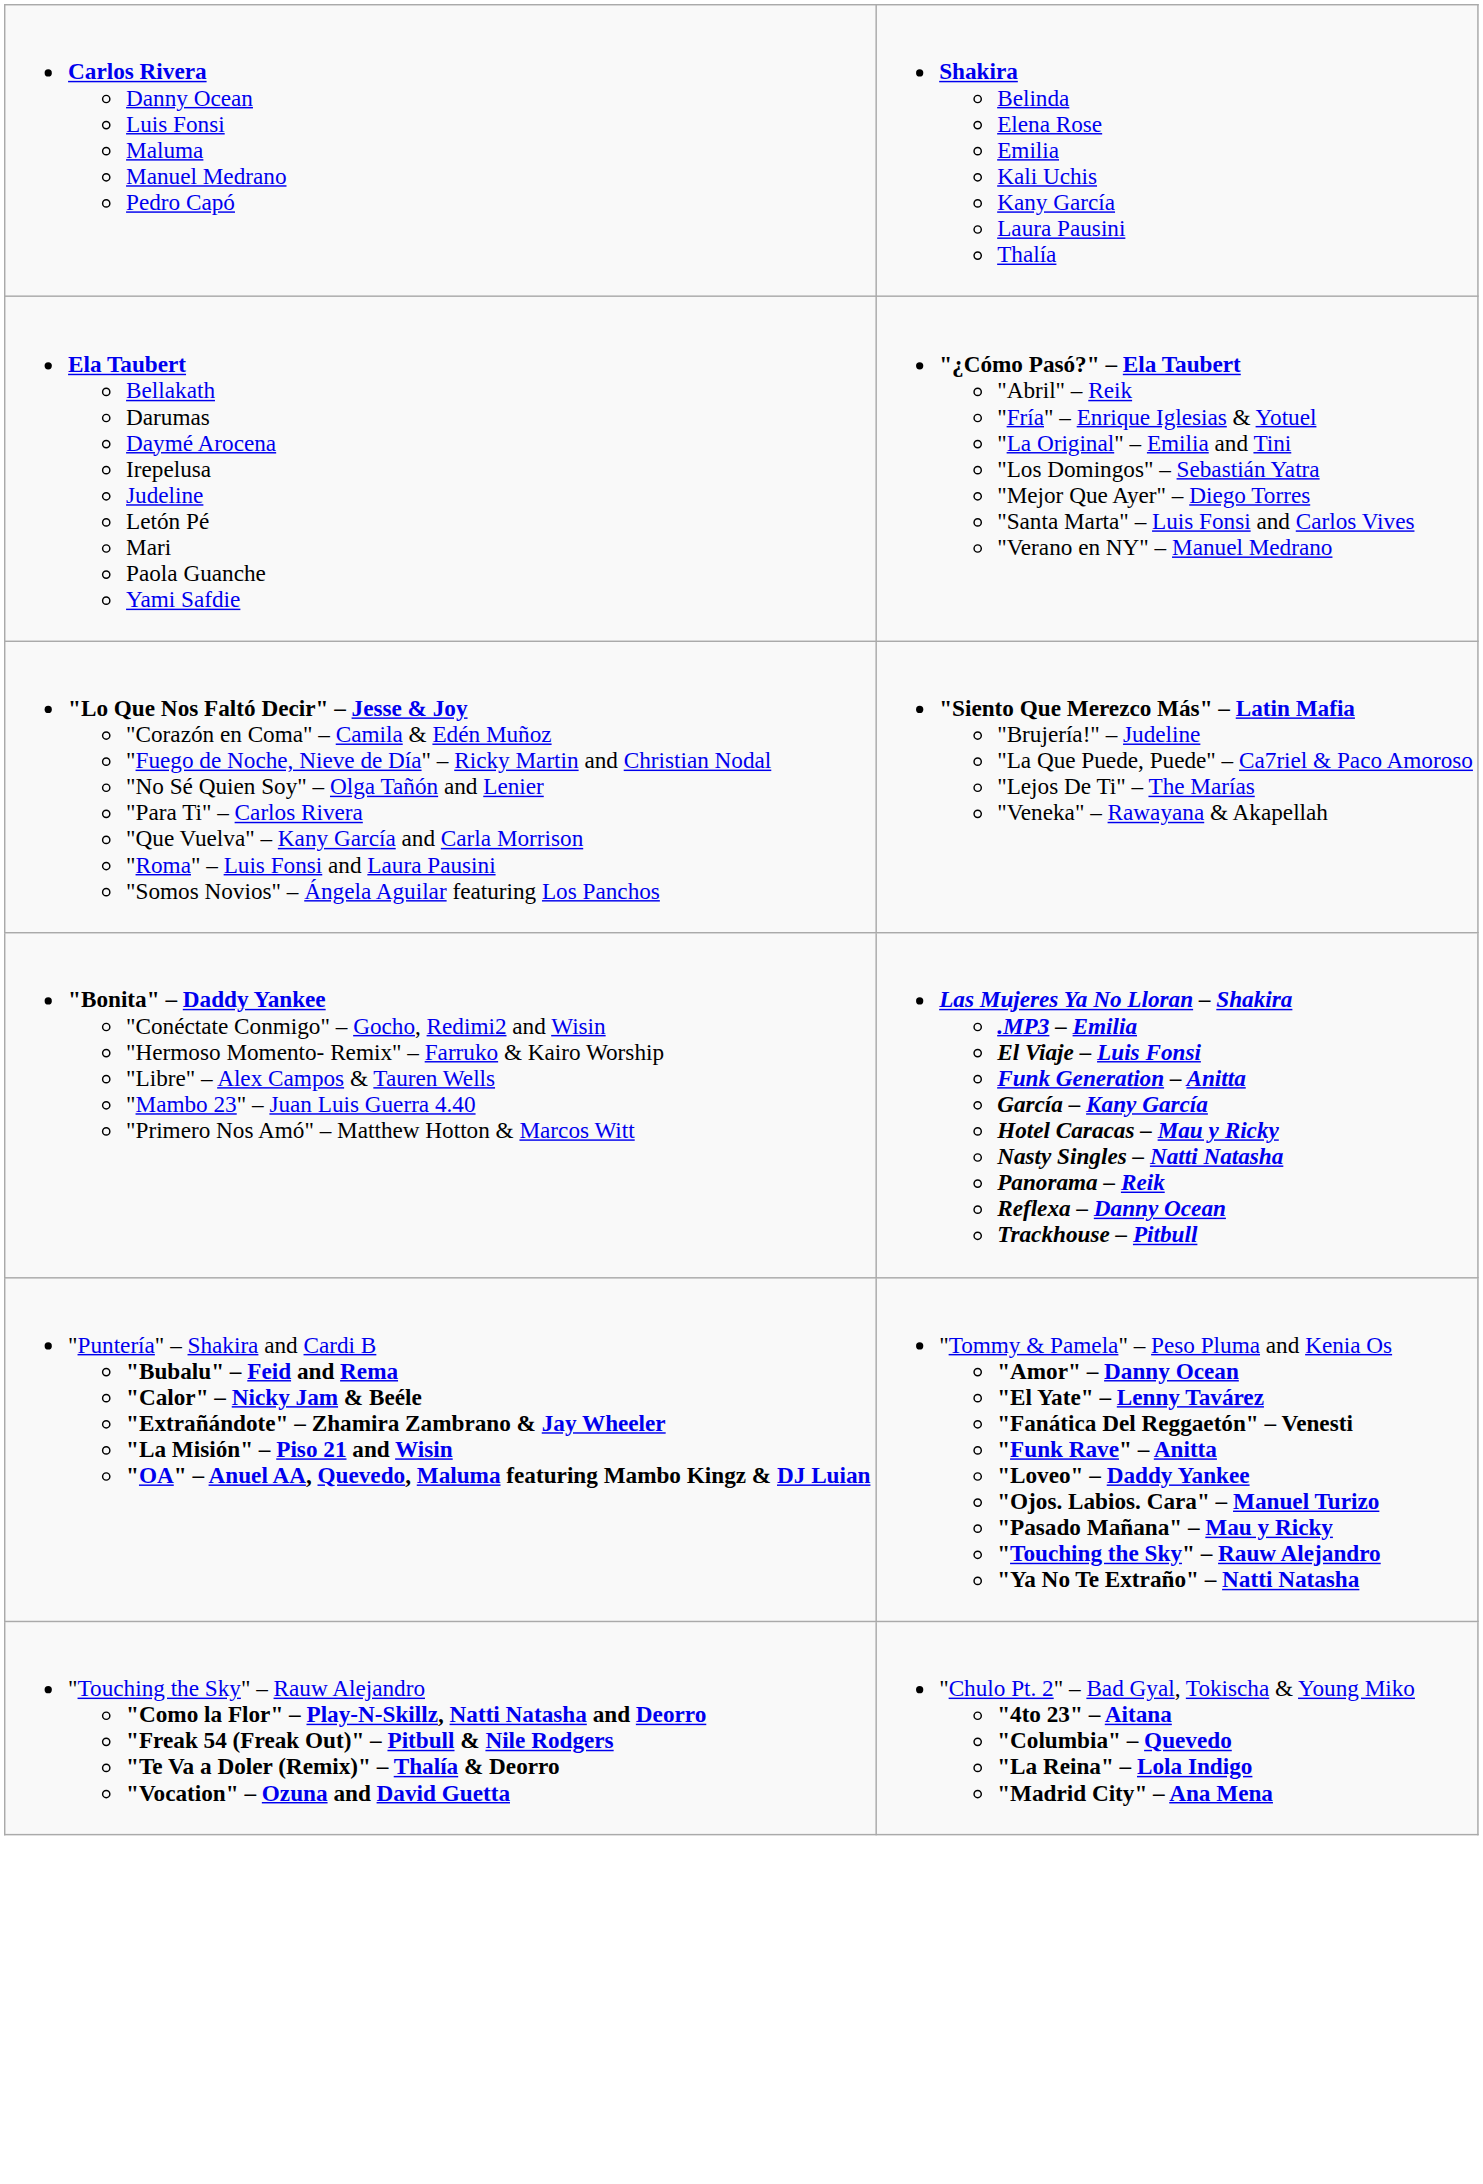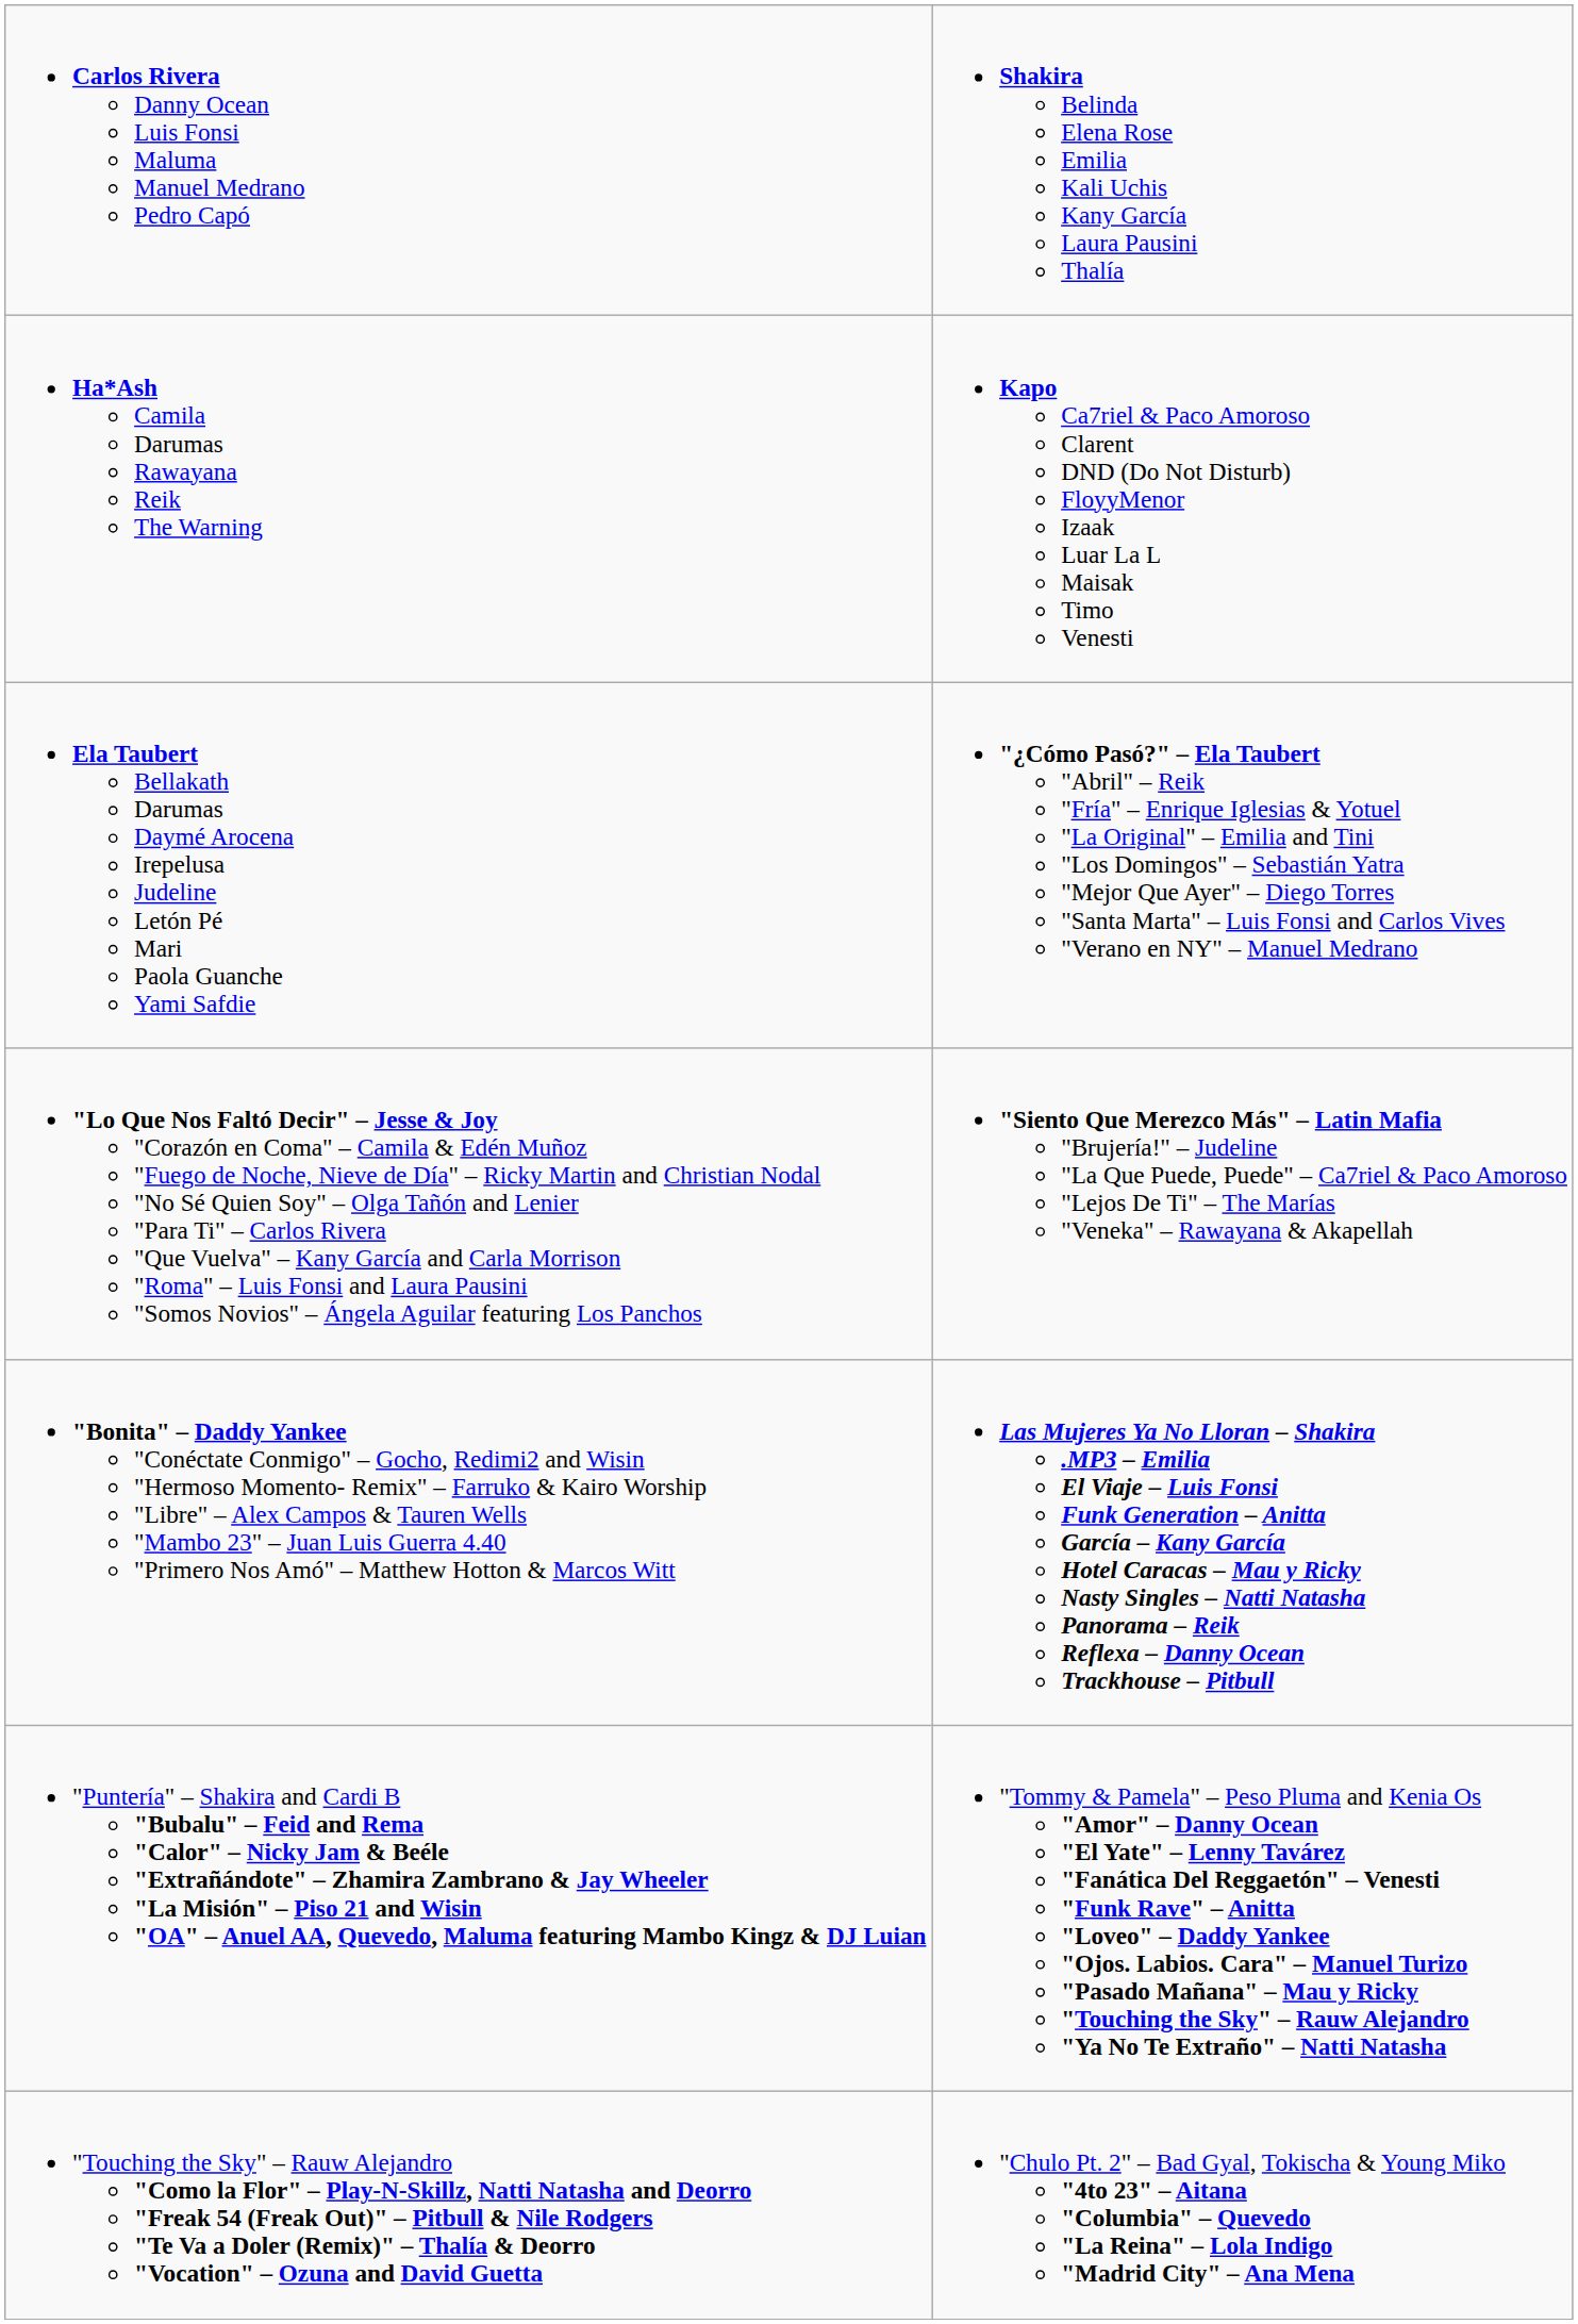+ row: Ha*Ash Camila Darumas Rawayana Reik The Warning | Kapo Ca7riel & Paco Amoroso Clarent DND (Do Not Disturb) FloyyMenor Izaak Luar La L Maisak Timo Venesti
